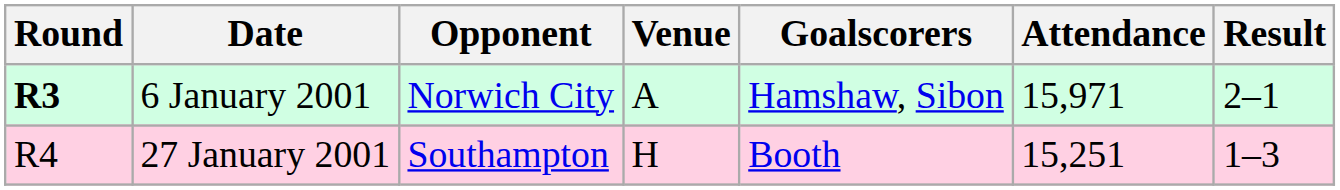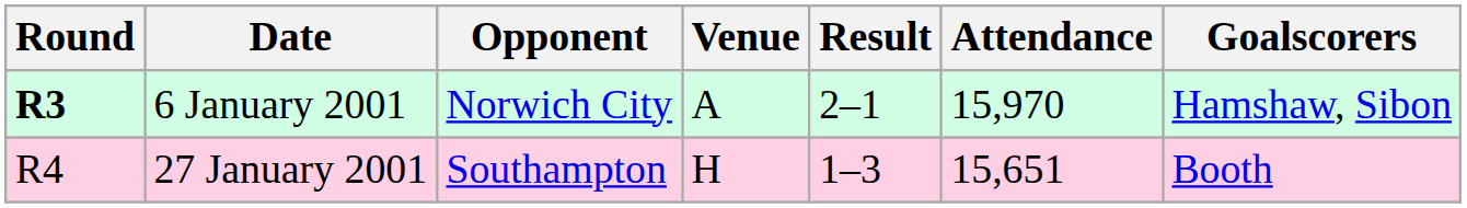columns swapped: Result <-> Goalscorers
6 January 2001 | Attendance: 15,971 -> 15,970
27 January 2001 | Attendance: 15,251 -> 15,651
